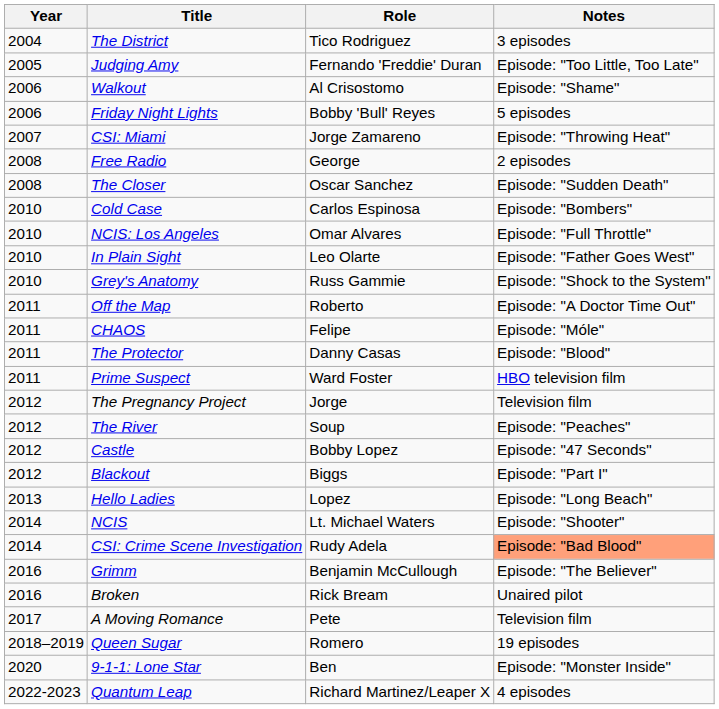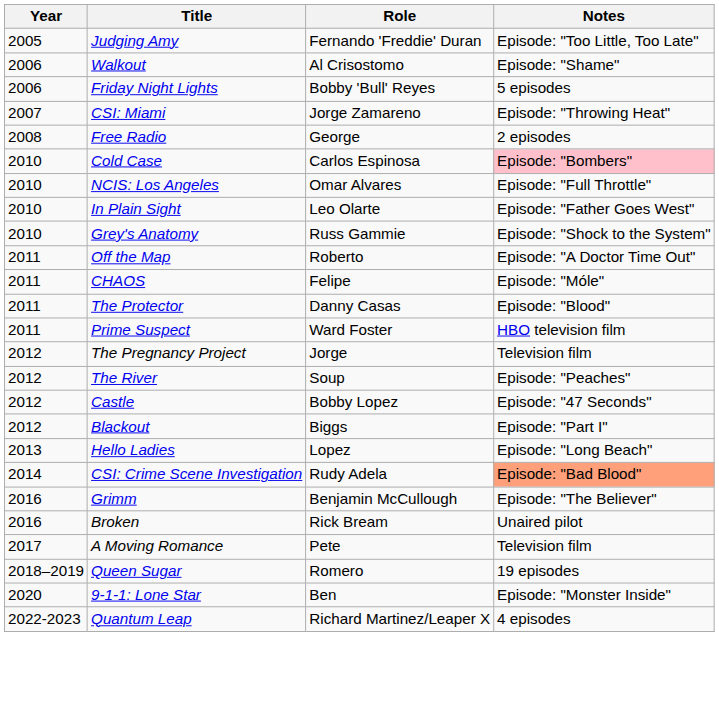- row: 2004 | The District | Tico Rodriguez | 3 episodes
- row: 2008 | The Closer | Oscar Sanchez | Episode: "Sudden Death"
Cold Case | Notes: no background -> pink background
- row: 2014 | NCIS | Lt. Michael Waters | Episode: "Shooter"
